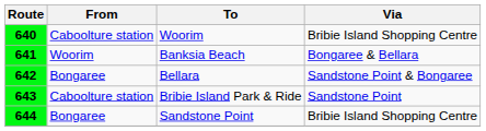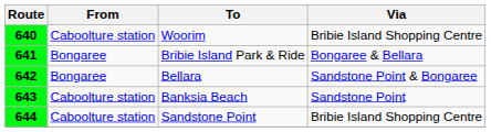641 | From: Woorim -> Bongaree
641 | To: Banksia Beach -> Bribie Island Park & Ride
643 | To: Bribie Island Park & Ride -> Banksia Beach
644 | From: Bongaree -> Caboolture station
